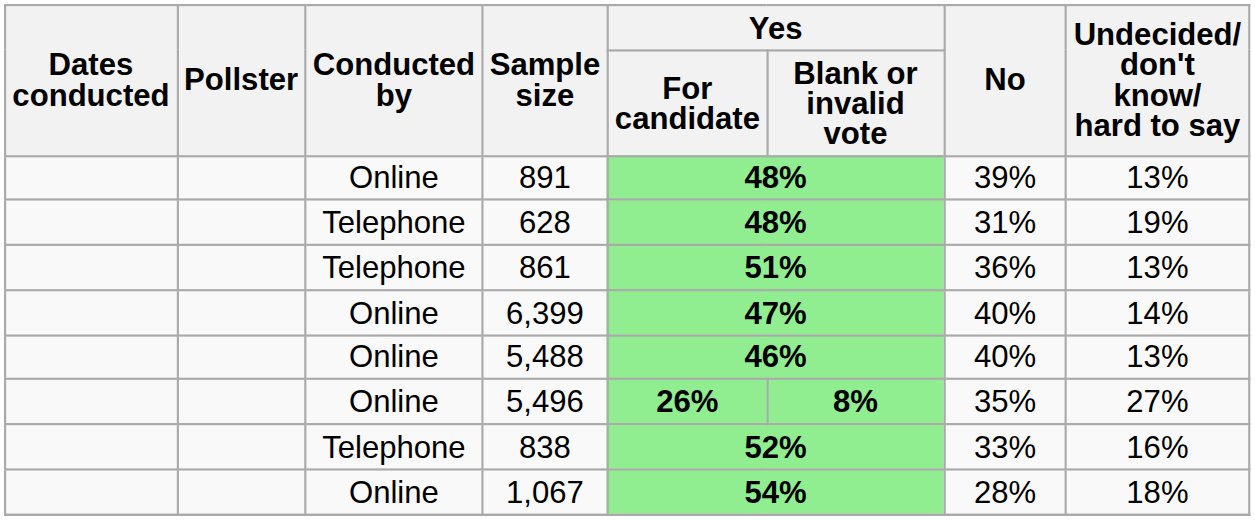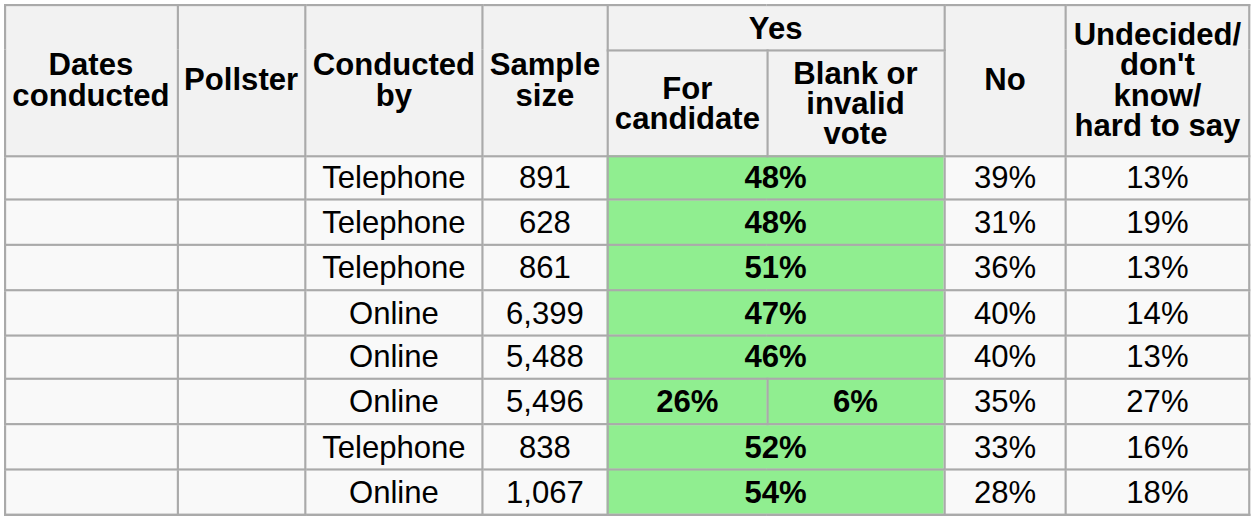891 | Conducted by: Online -> Telephone
5,496 | Yes / Blank or invalid vote: 8% -> 6%
